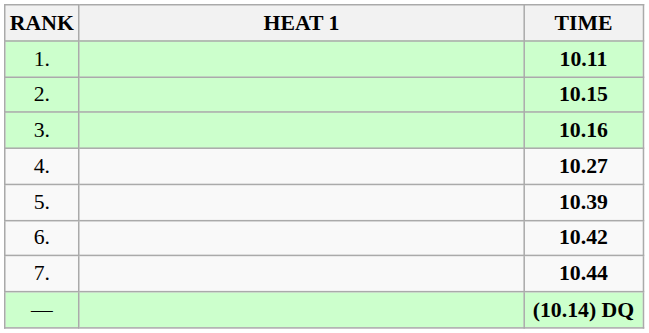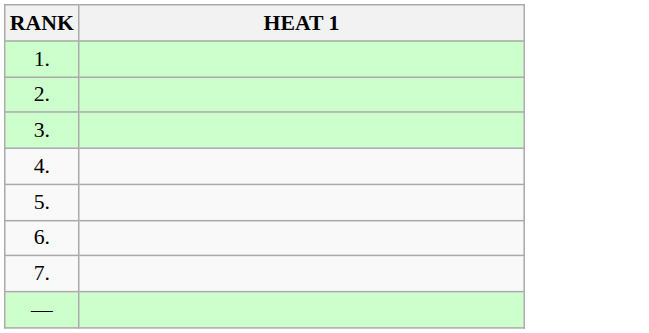- column: TIME | 10.11 | 10.15 | 10.16 | 10.27 | 10.39 | 10.42 | 10.44 | (10.14) DQ
